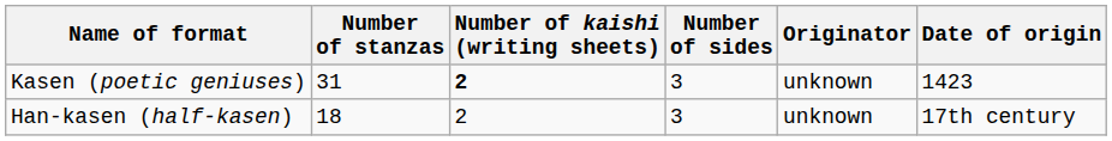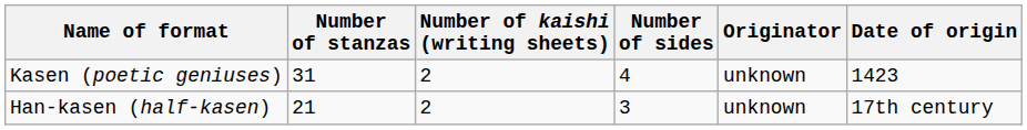Kasen (poetic geniuses) | Number of kaishi (writing sheets): bold -> normal
Kasen (poetic geniuses) | Number of sides: 3 -> 4
Han-kasen (half-kasen) | Number of stanzas: 18 -> 21
